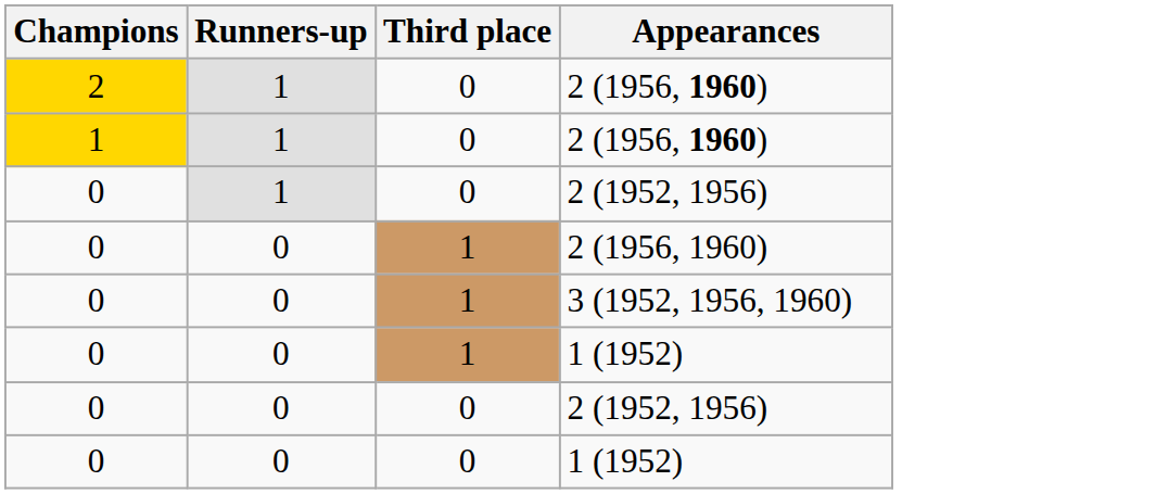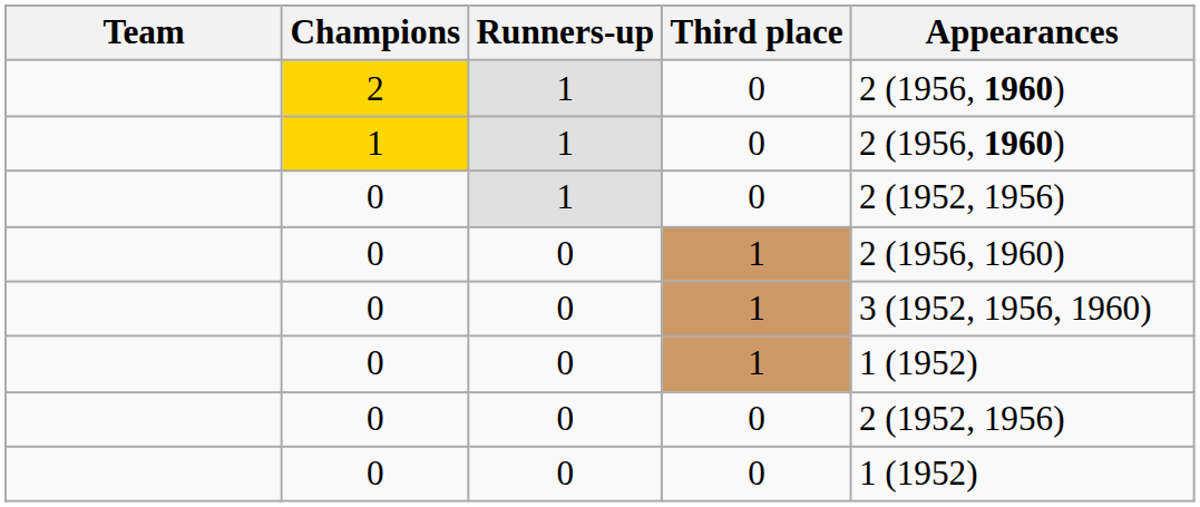+ column: Team
